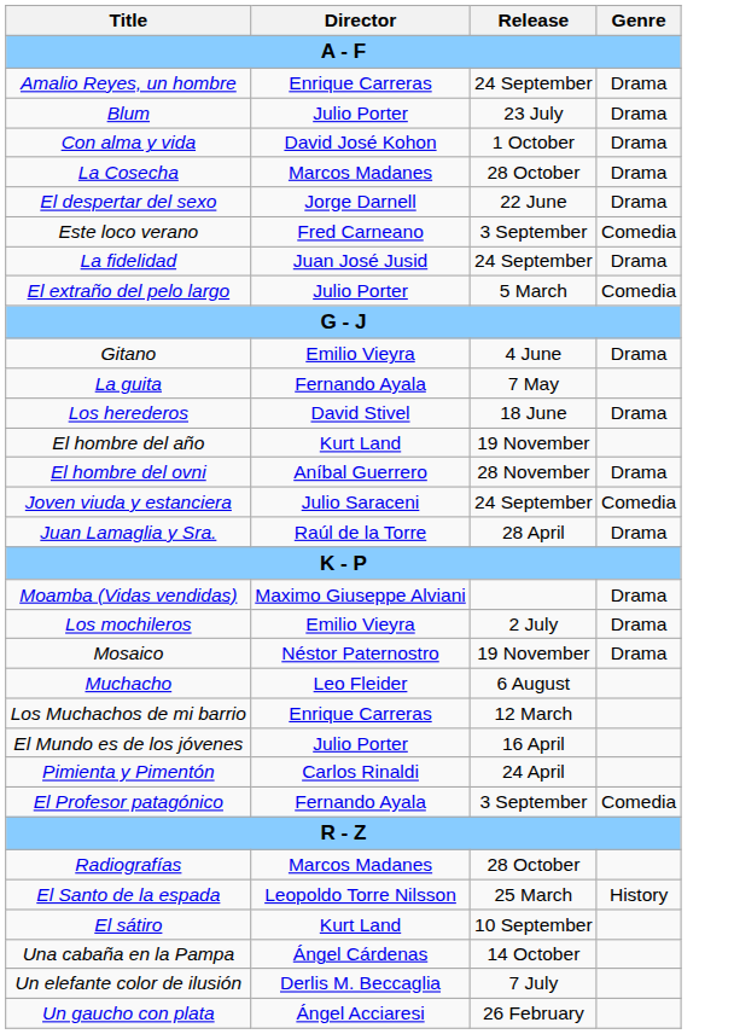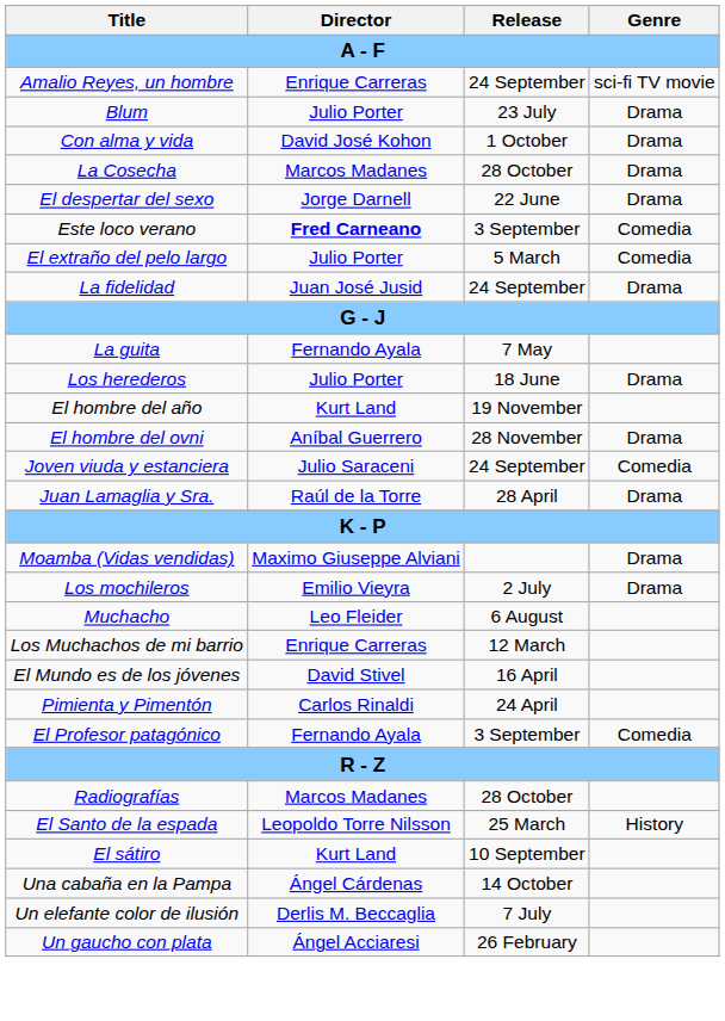Amalio Reyes, un hombre | Genre: Drama -> sci-fi TV movie
Este loco verano | Director: normal -> bold
rows swapped: El extraño del pelo largo <-> La fidelidad
- row: Gitano | Emilio Vieyra | 4 June | Drama
Los herederos | Director: David Stivel -> Julio Porter
- row: Mosaico | Néstor Paternostro | 19 November | Drama
El Mundo es de los jóvenes | Director: Julio Porter -> David Stivel
